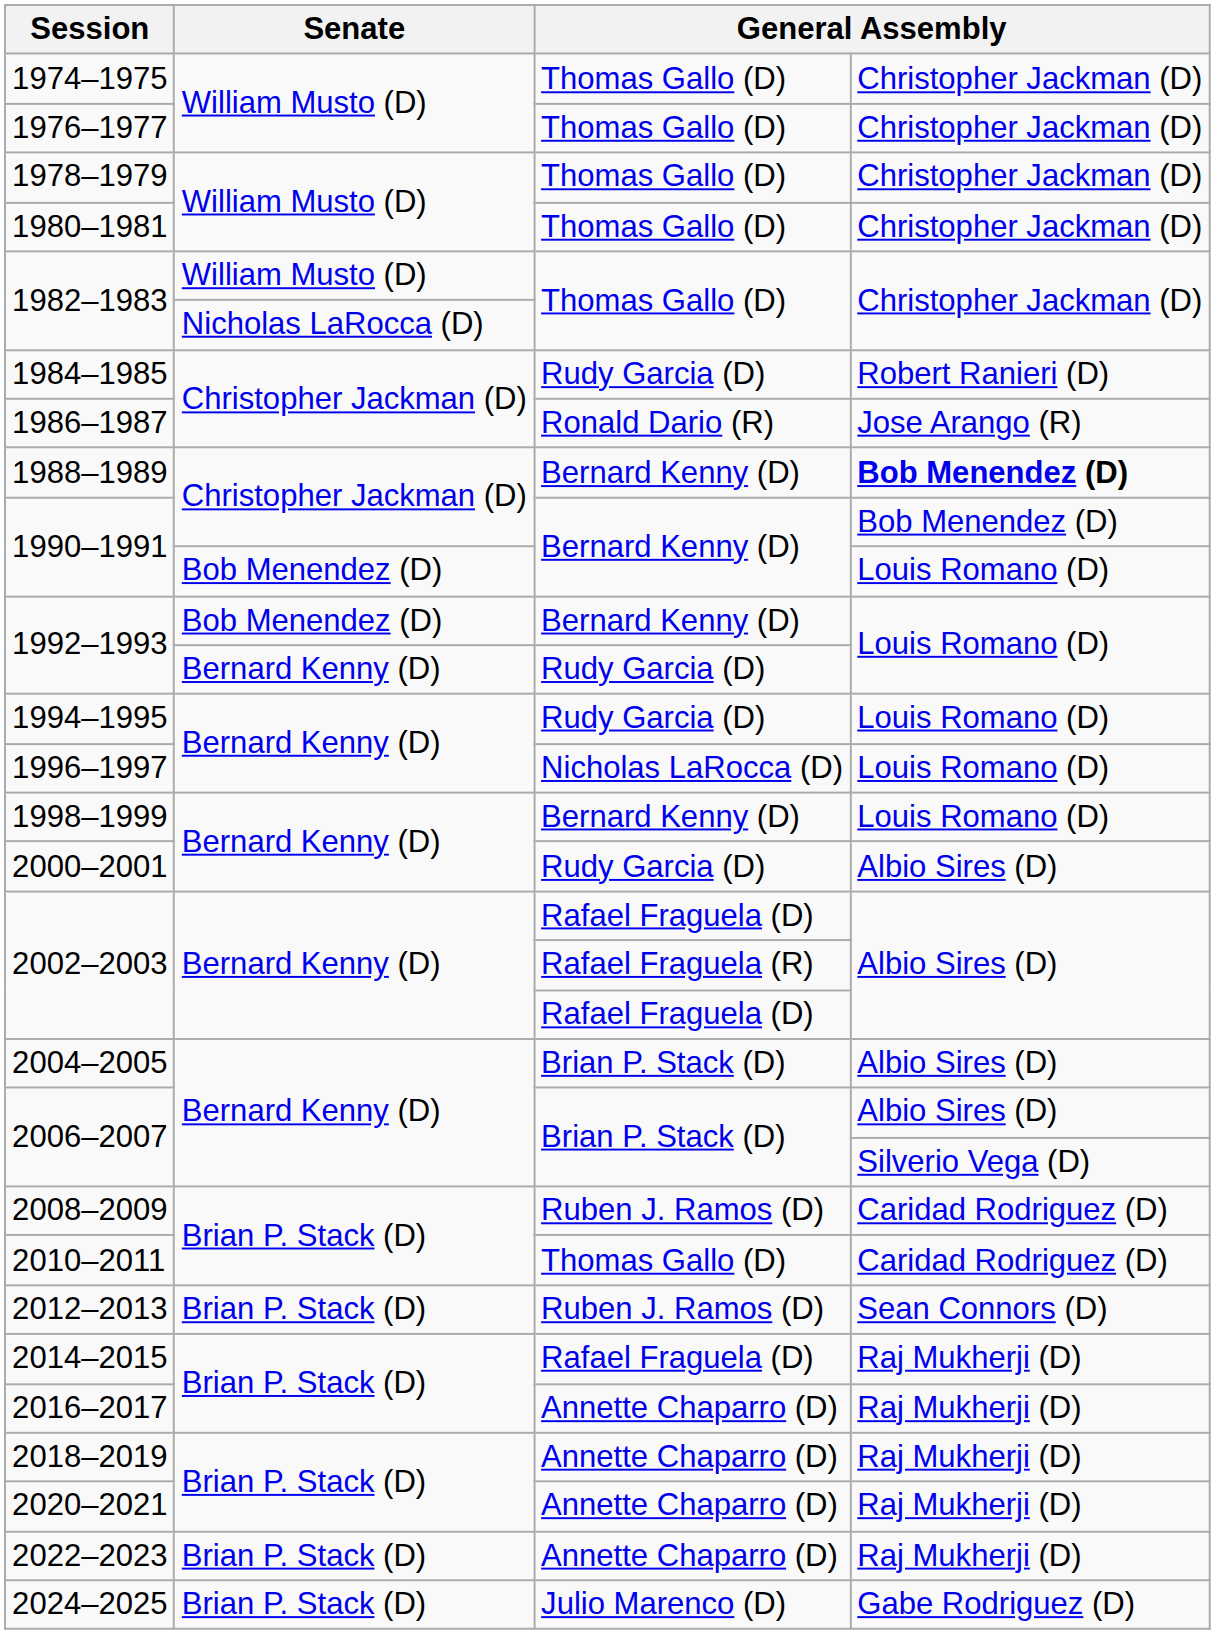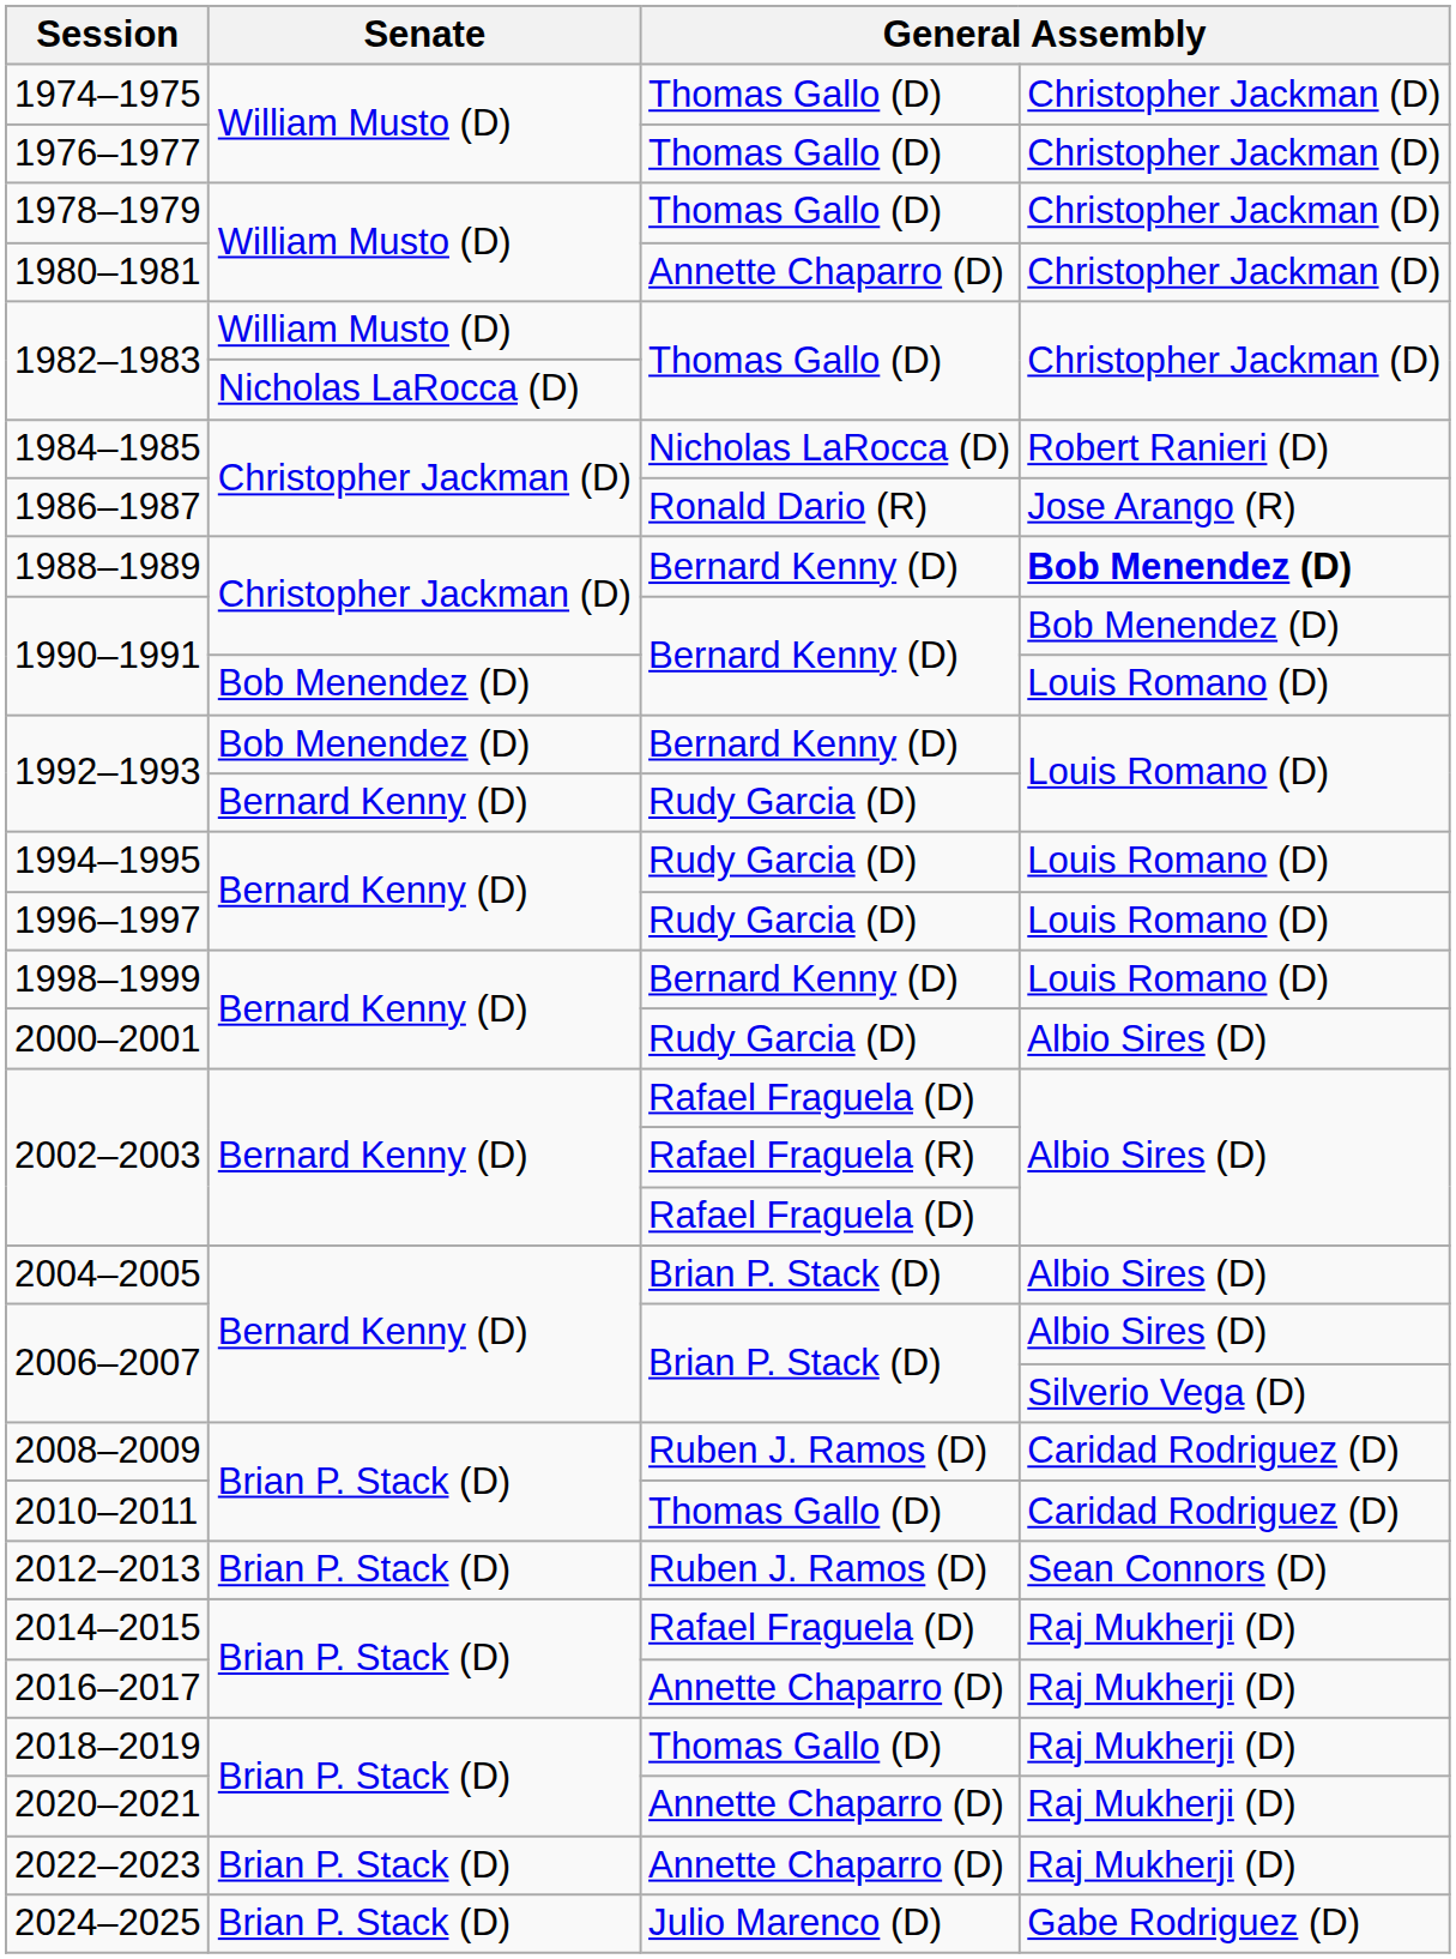1980–1981 | column 3: Thomas Gallo (D) -> Annette Chaparro (D)
1984–1985 | column 3: Rudy Garcia (D) -> Nicholas LaRocca (D)
1996–1997 | column 3: Nicholas LaRocca (D) -> Rudy Garcia (D)
2018–2019 | column 3: Annette Chaparro (D) -> Thomas Gallo (D)
